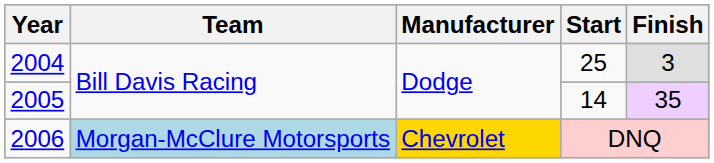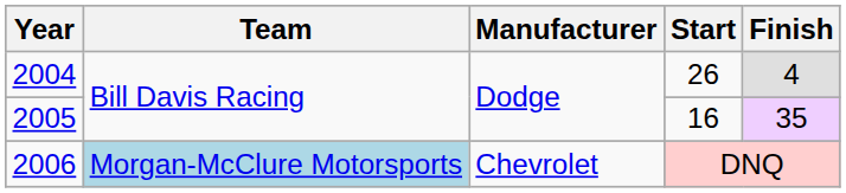2004 | Start: 25 -> 26
2004 | Finish: 3 -> 4
2005 | Start: 14 -> 16
2006 | Manufacturer: gold background -> no background
